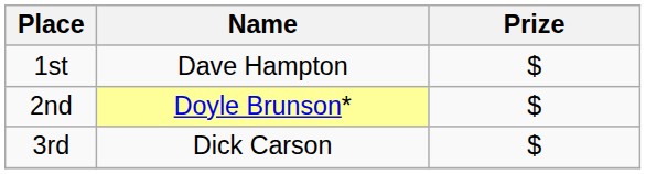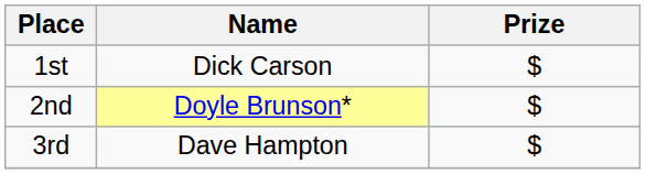1st | Name: Dave Hampton -> Dick Carson
3rd | Name: Dick Carson -> Dave Hampton
